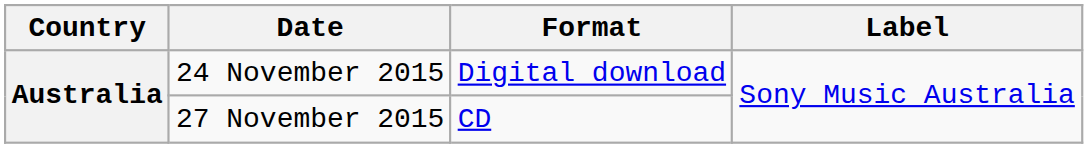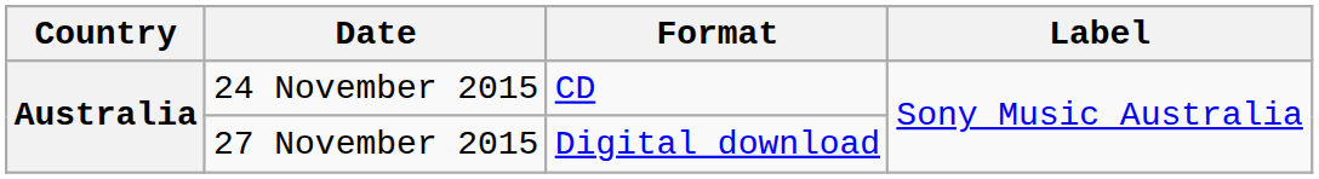24 November 2015 | Format: Digital download -> CD
27 November 2015 | Format: CD -> Digital download
